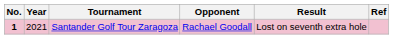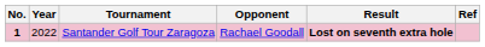Santander Golf Tour Zaragoza | Year: 2021 -> 2022
Santander Golf Tour Zaragoza | Result: normal -> bold
